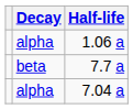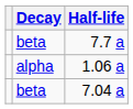rows swapped: 7.7 a <-> 1.06 a
7.04 a | Decay: alpha -> beta
